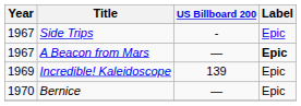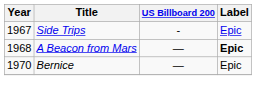A Beacon from Mars | Year: 1967 -> 1968
- row: 1969 | Incredible! Kaleidoscope | 139 | Epic
